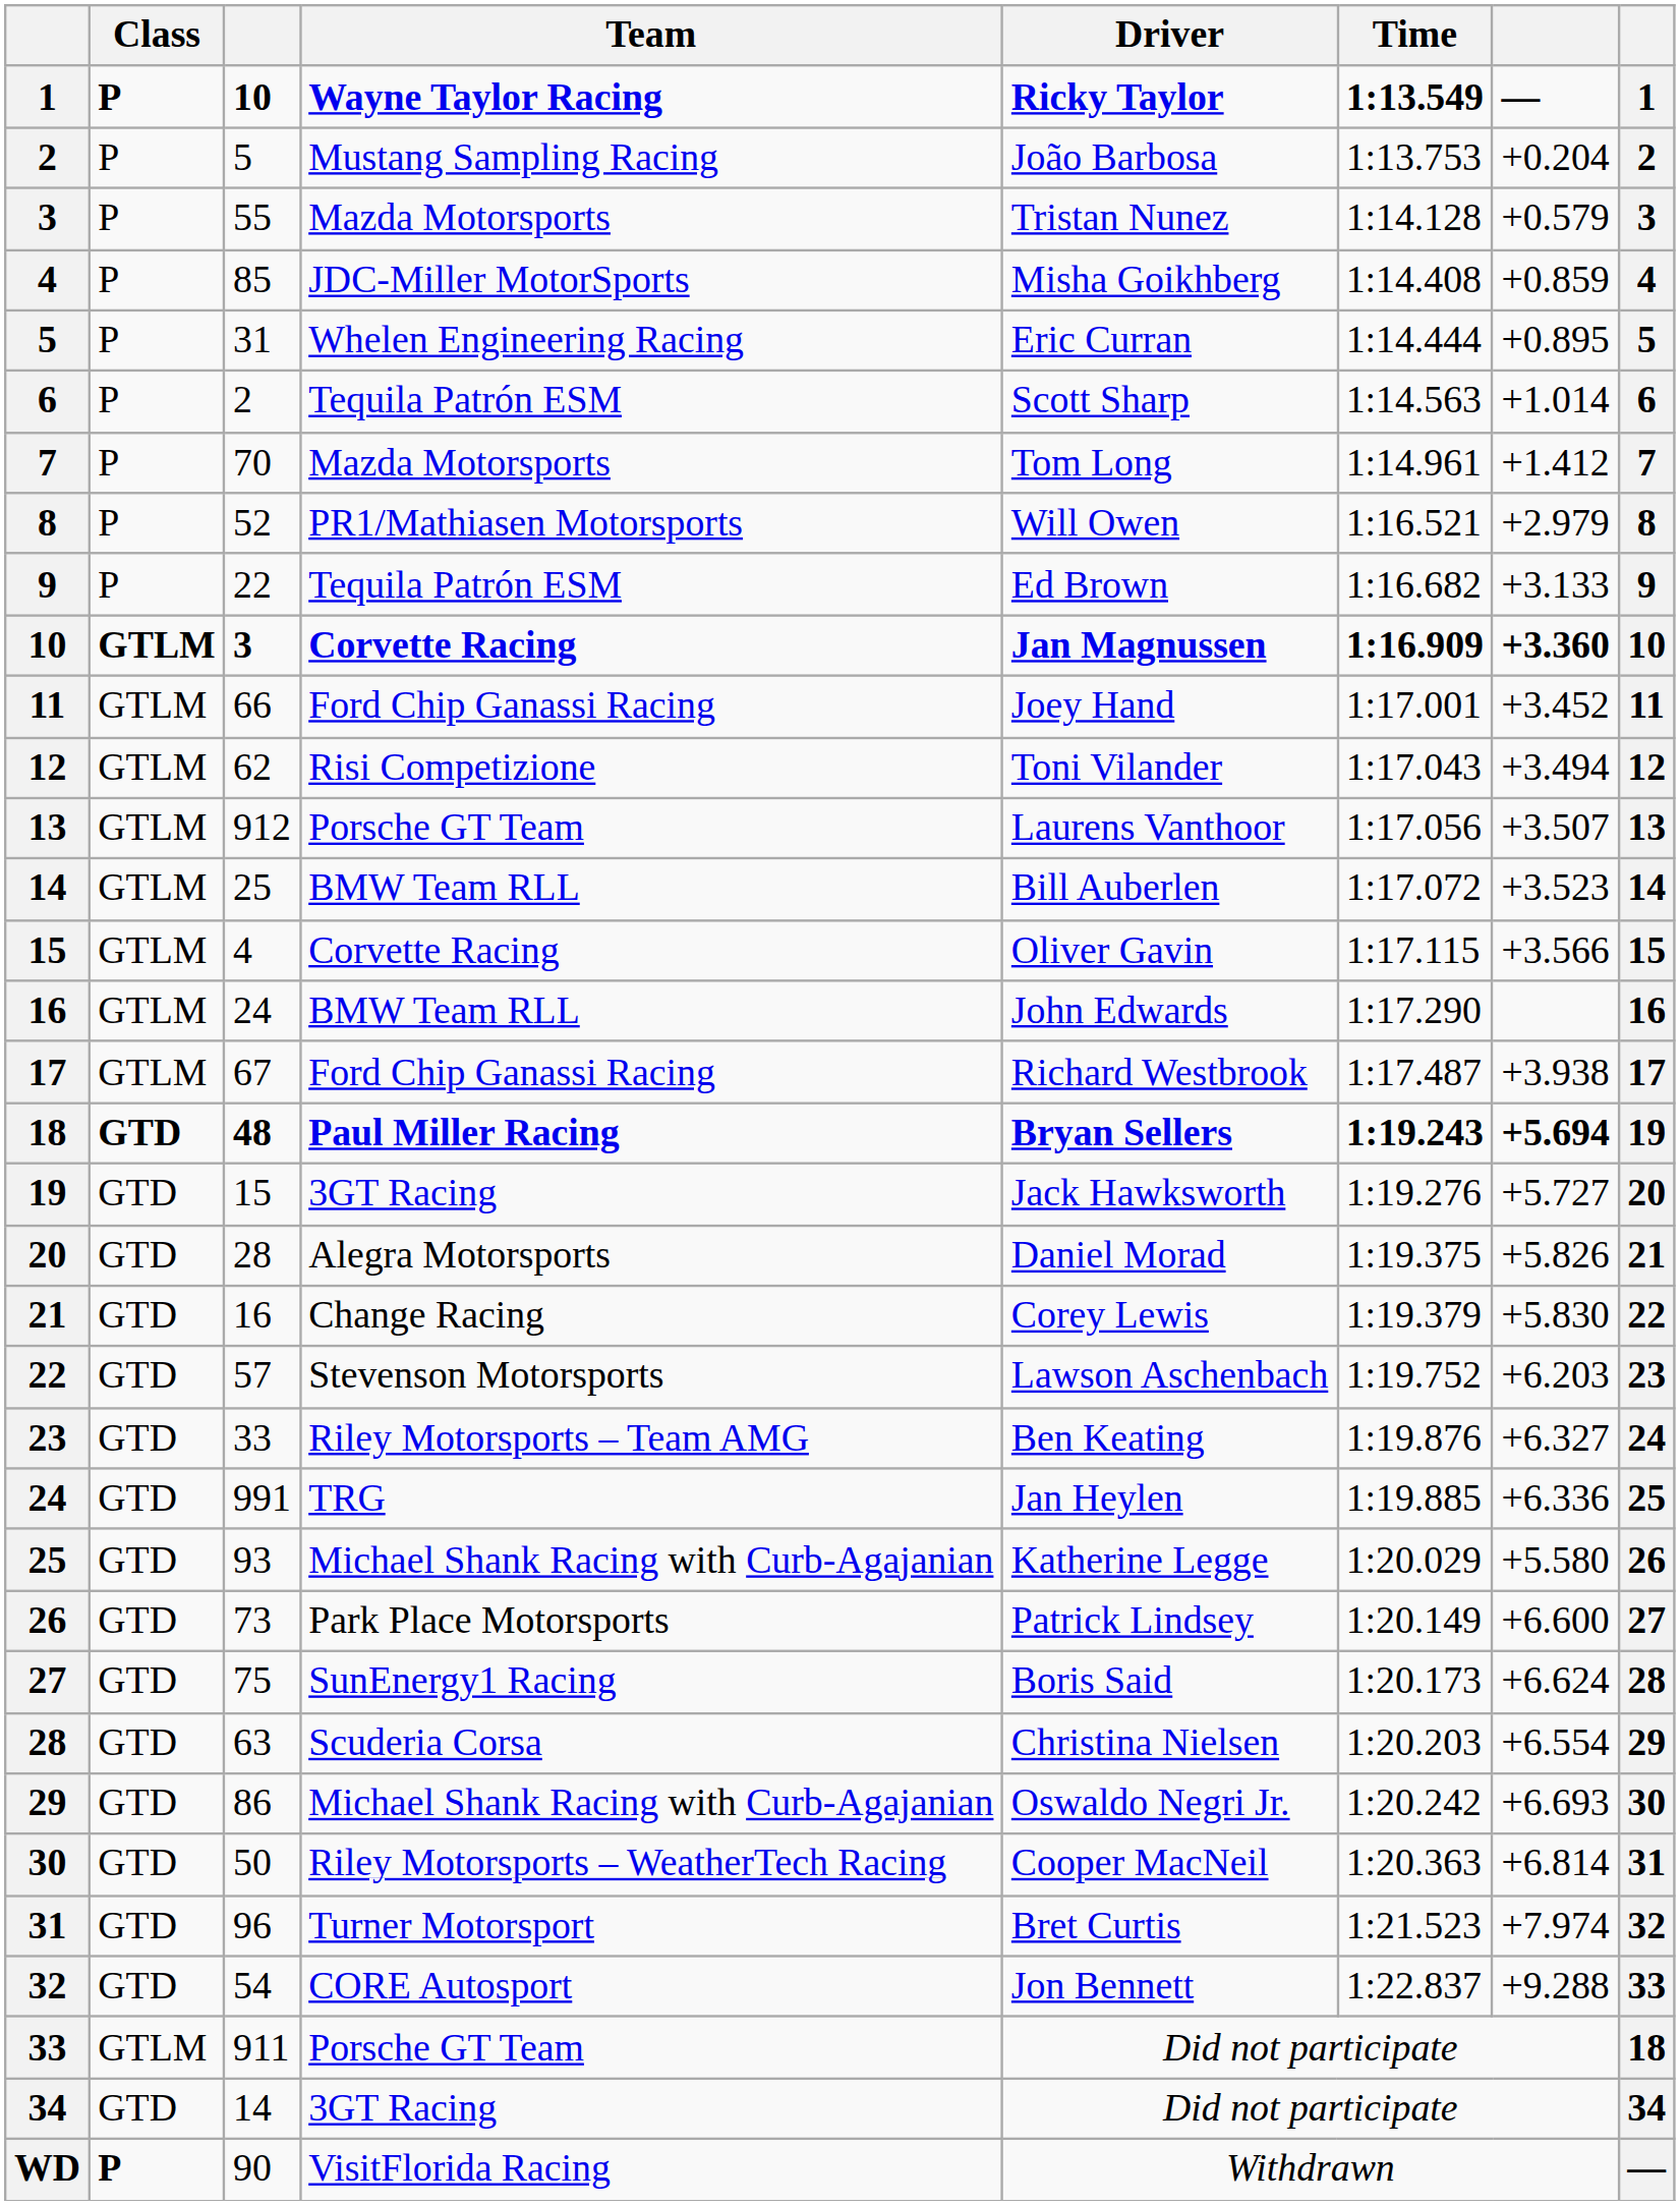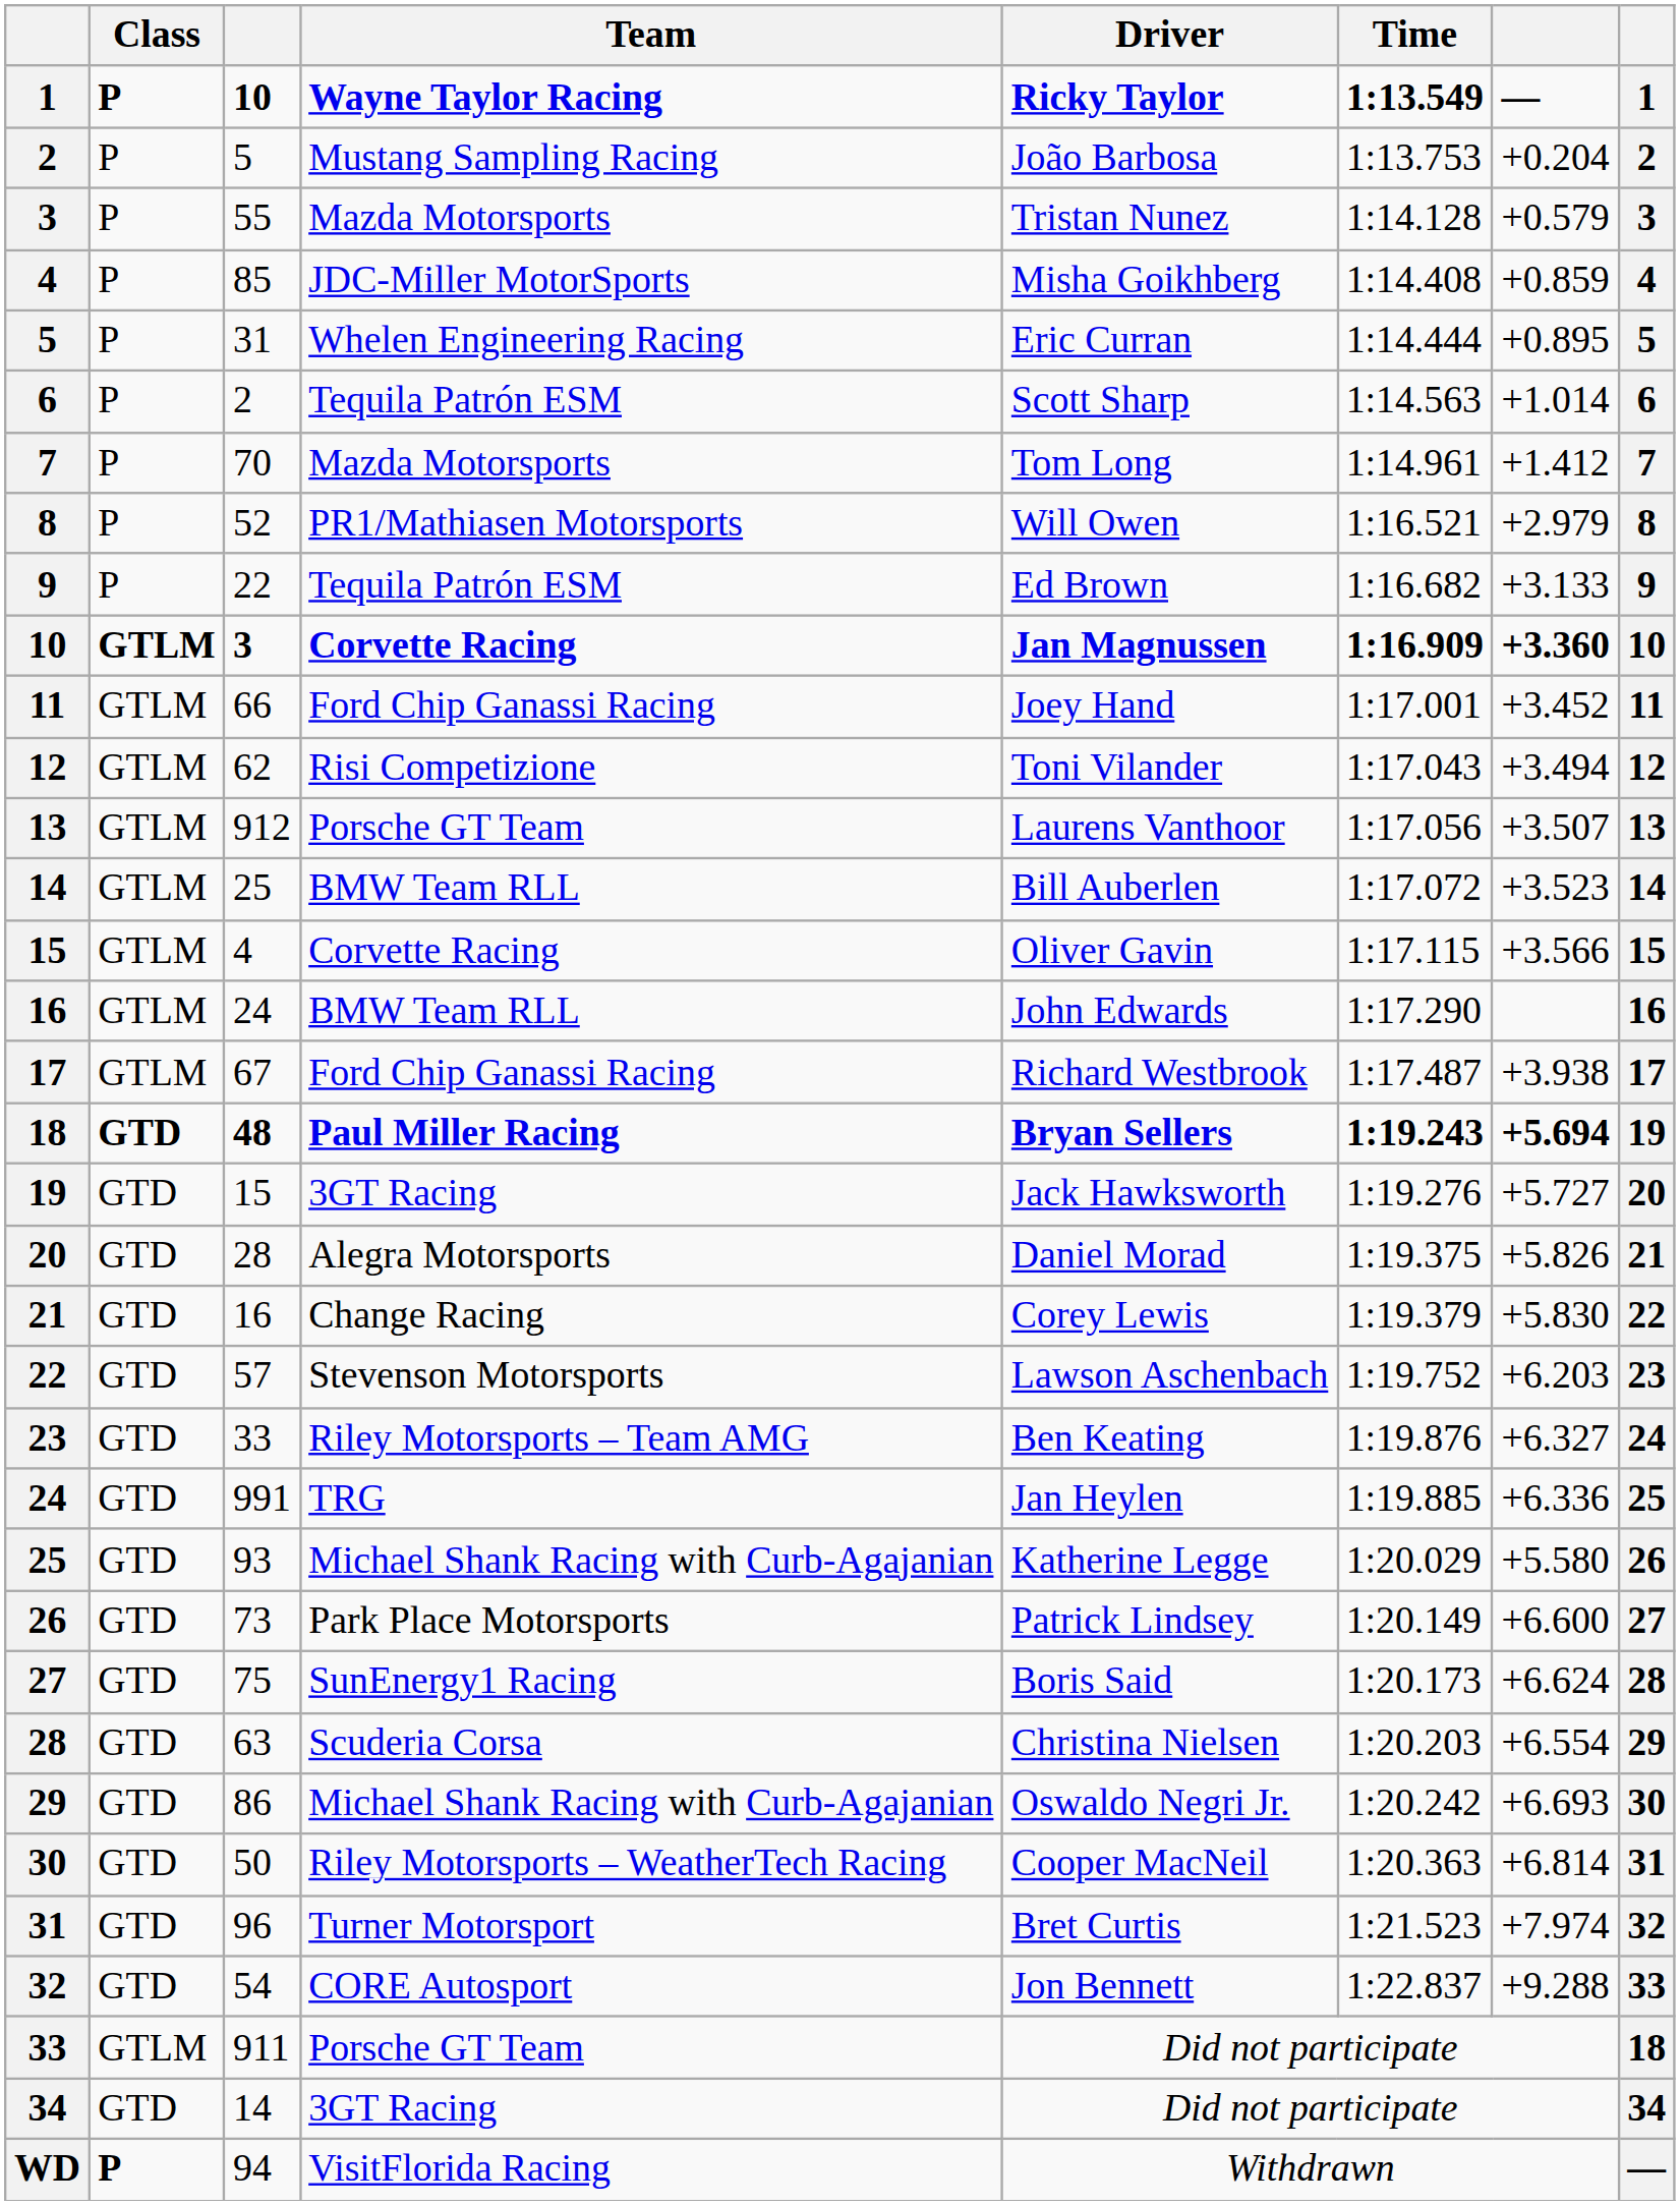WD | column 3: 90 -> 94
